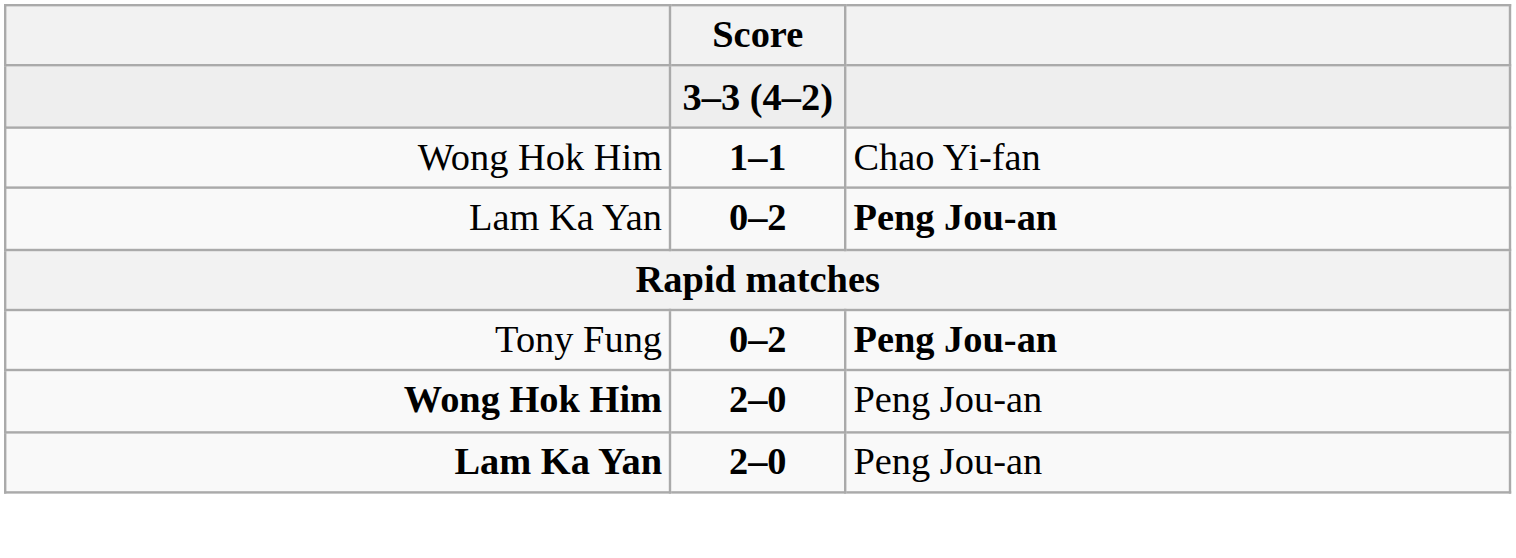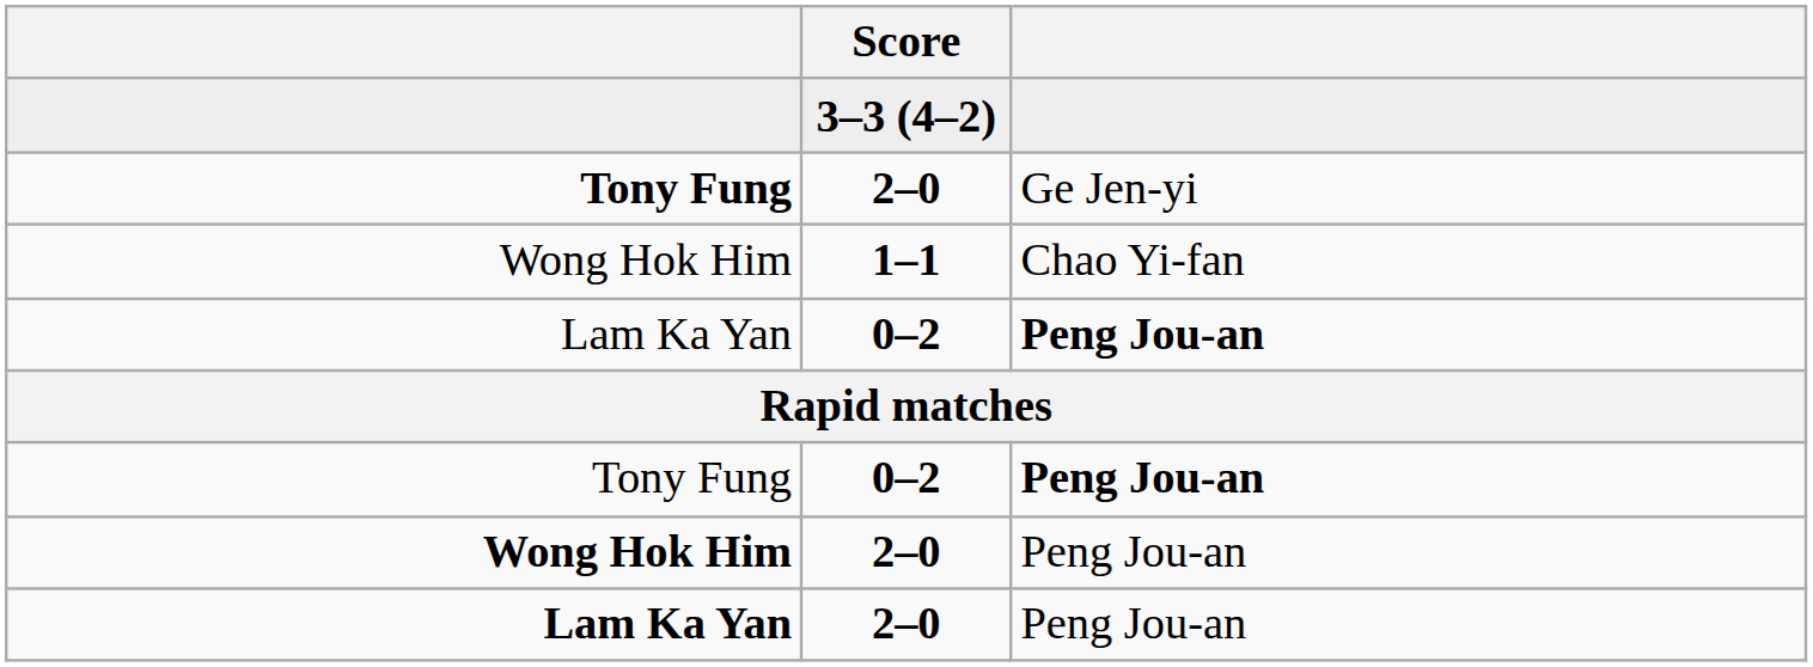+ row: Tony Fung | 2–0 | Ge Jen-yi
